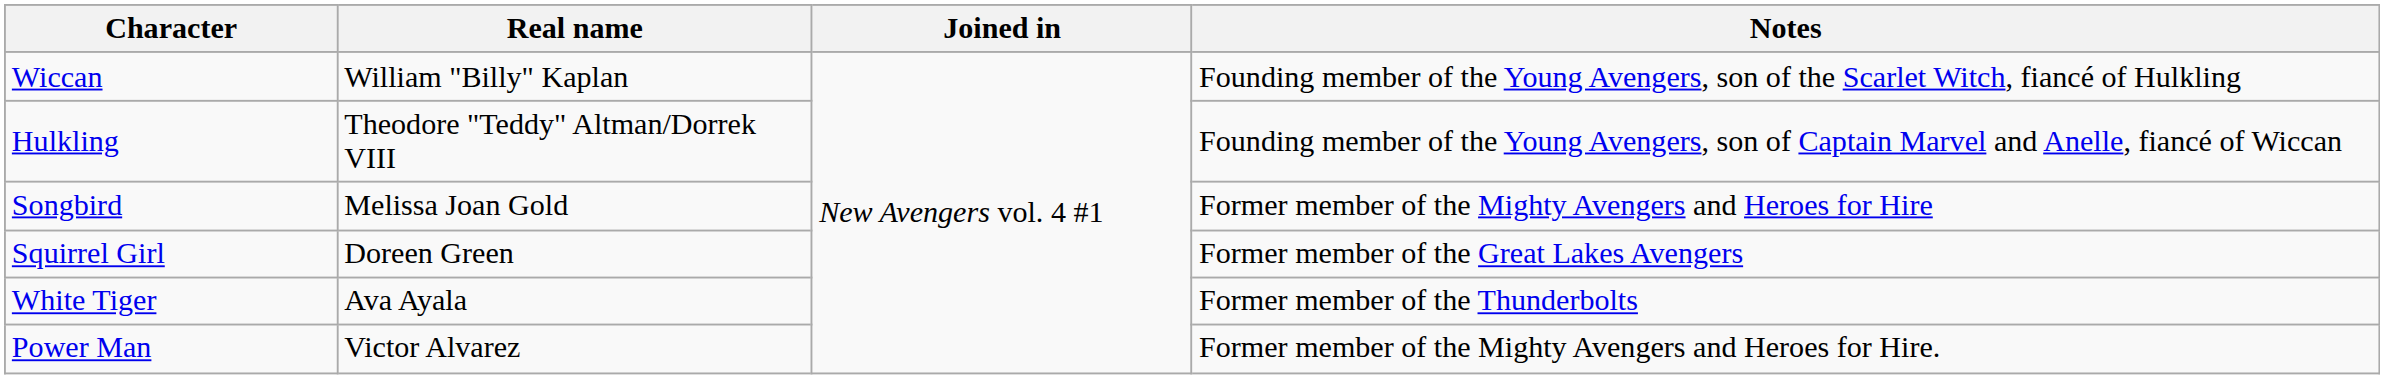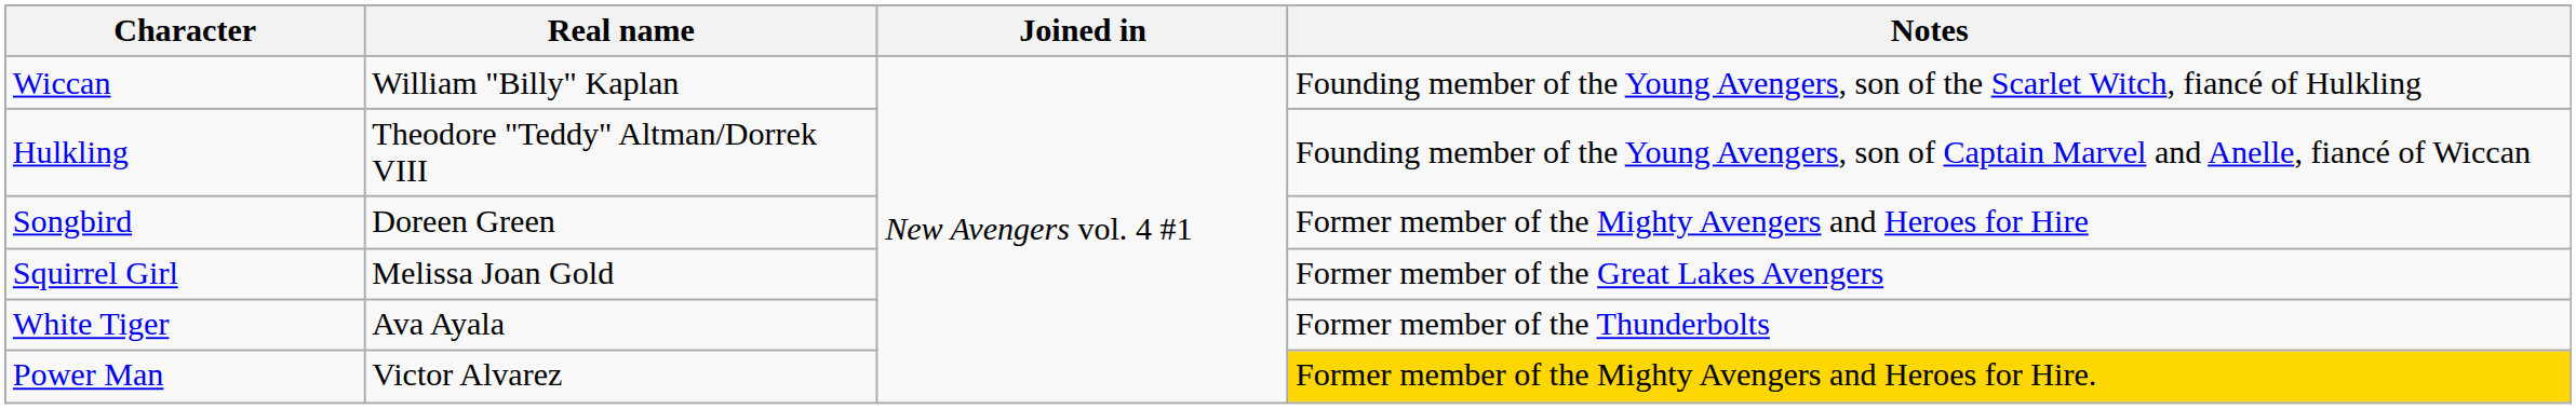Songbird | Real name: Melissa Joan Gold -> Doreen Green
Squirrel Girl | Real name: Doreen Green -> Melissa Joan Gold
Power Man | Notes: no background -> gold background
